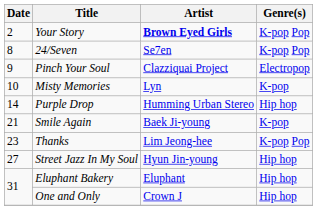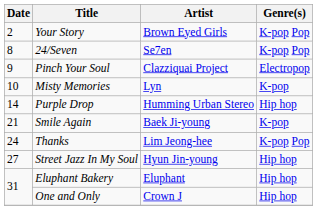Your Story | Artist: bold -> normal
Thanks | Date: 23 -> 24
